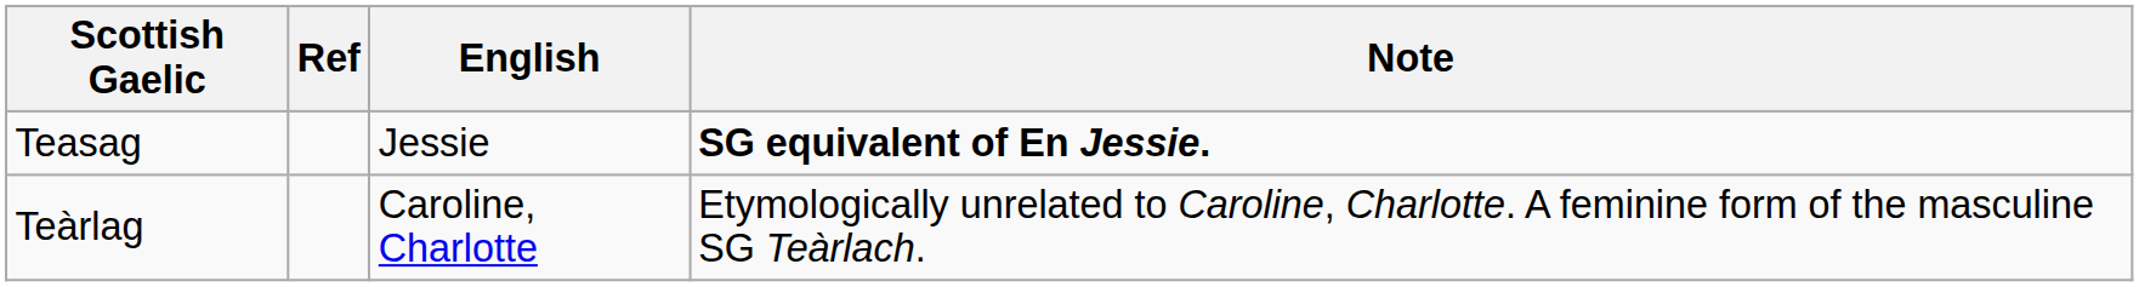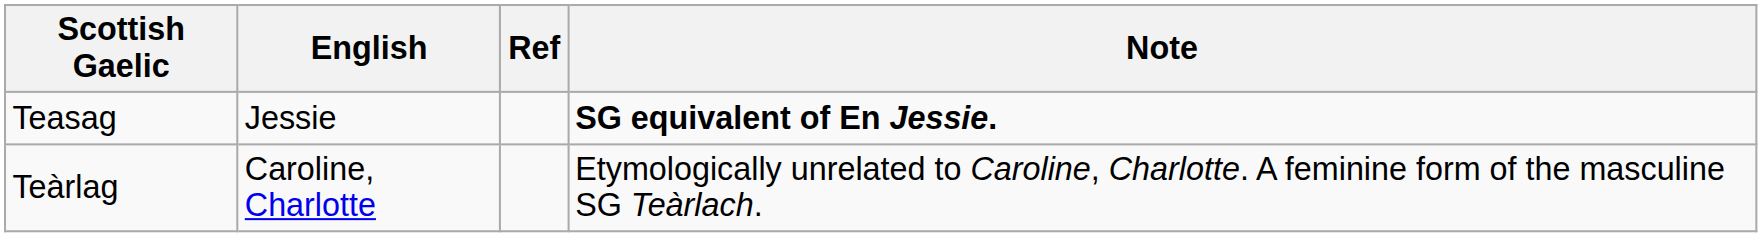columns swapped: English <-> Ref
